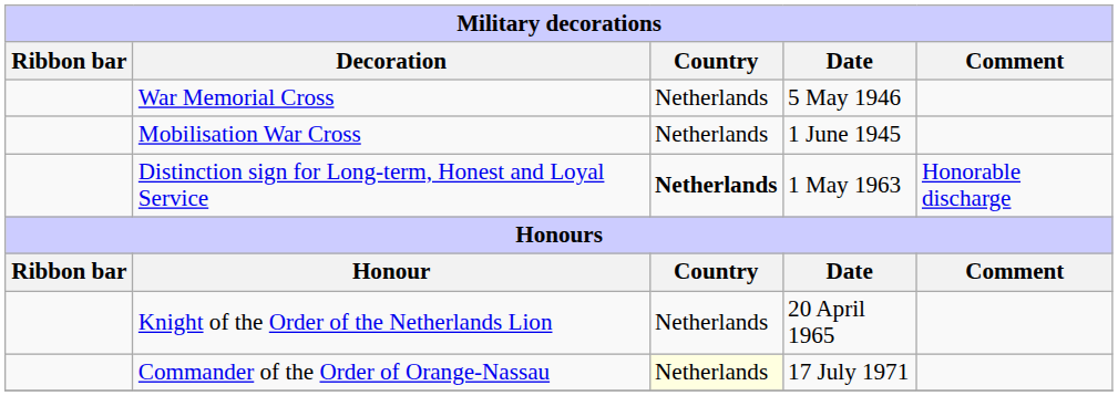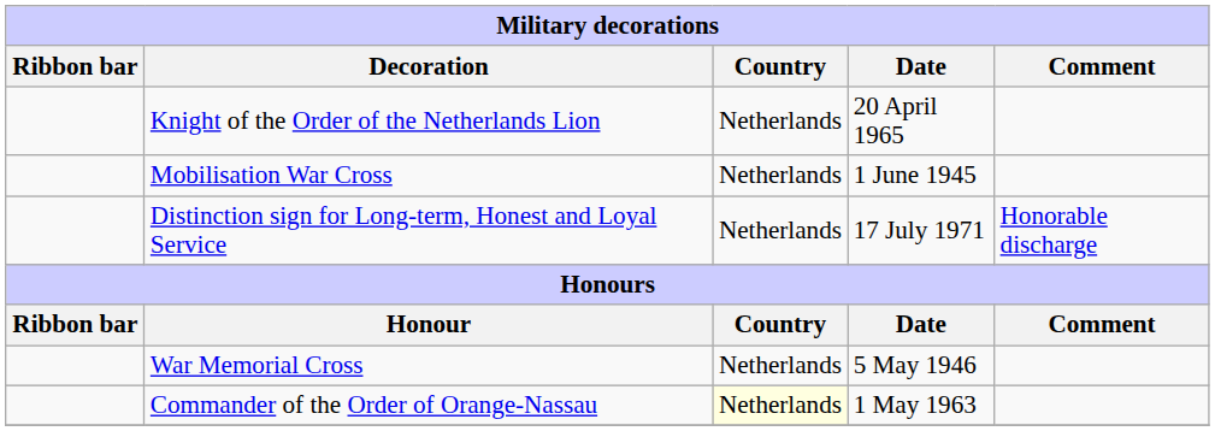rows swapped: War Memorial Cross <-> Knight of the Order of the Netherlands Lion
Distinction sign for Long-term, Honest and Loyal Service | Country: bold -> normal
Distinction sign for Long-term, Honest and Loyal Service | Date: 1 May 1963 -> 17 July 1971
Commander of the Order of Orange-Nassau | Date: 17 July 1971 -> 1 May 1963
